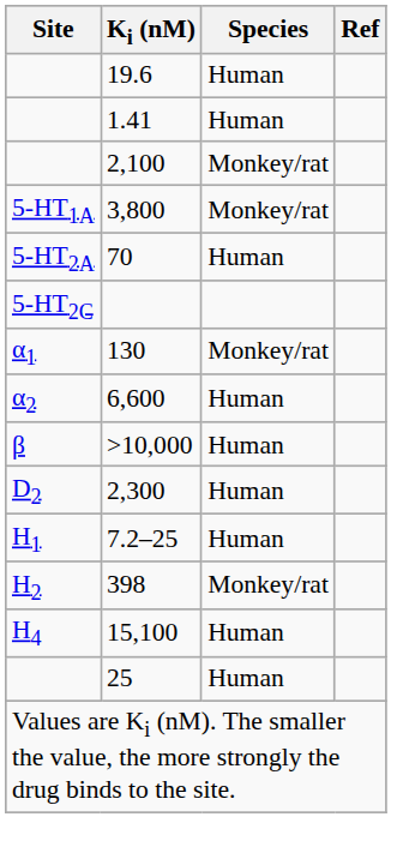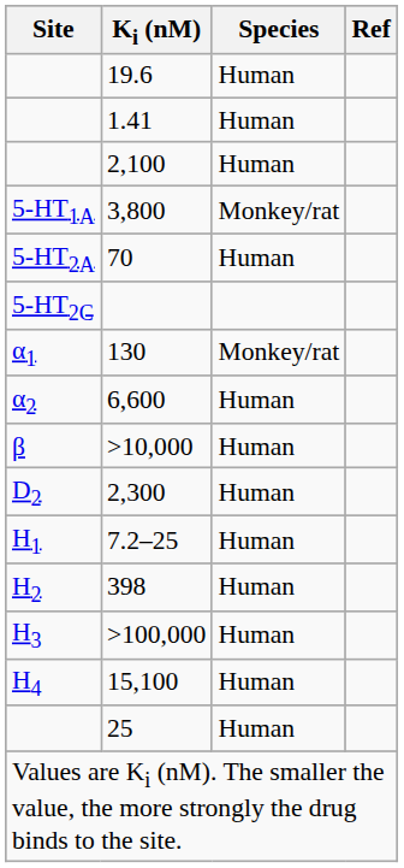2,100 | Species: Monkey/rat -> Human
398 | Species: Monkey/rat -> Human
+ row: H3 | >100,000 | Human
